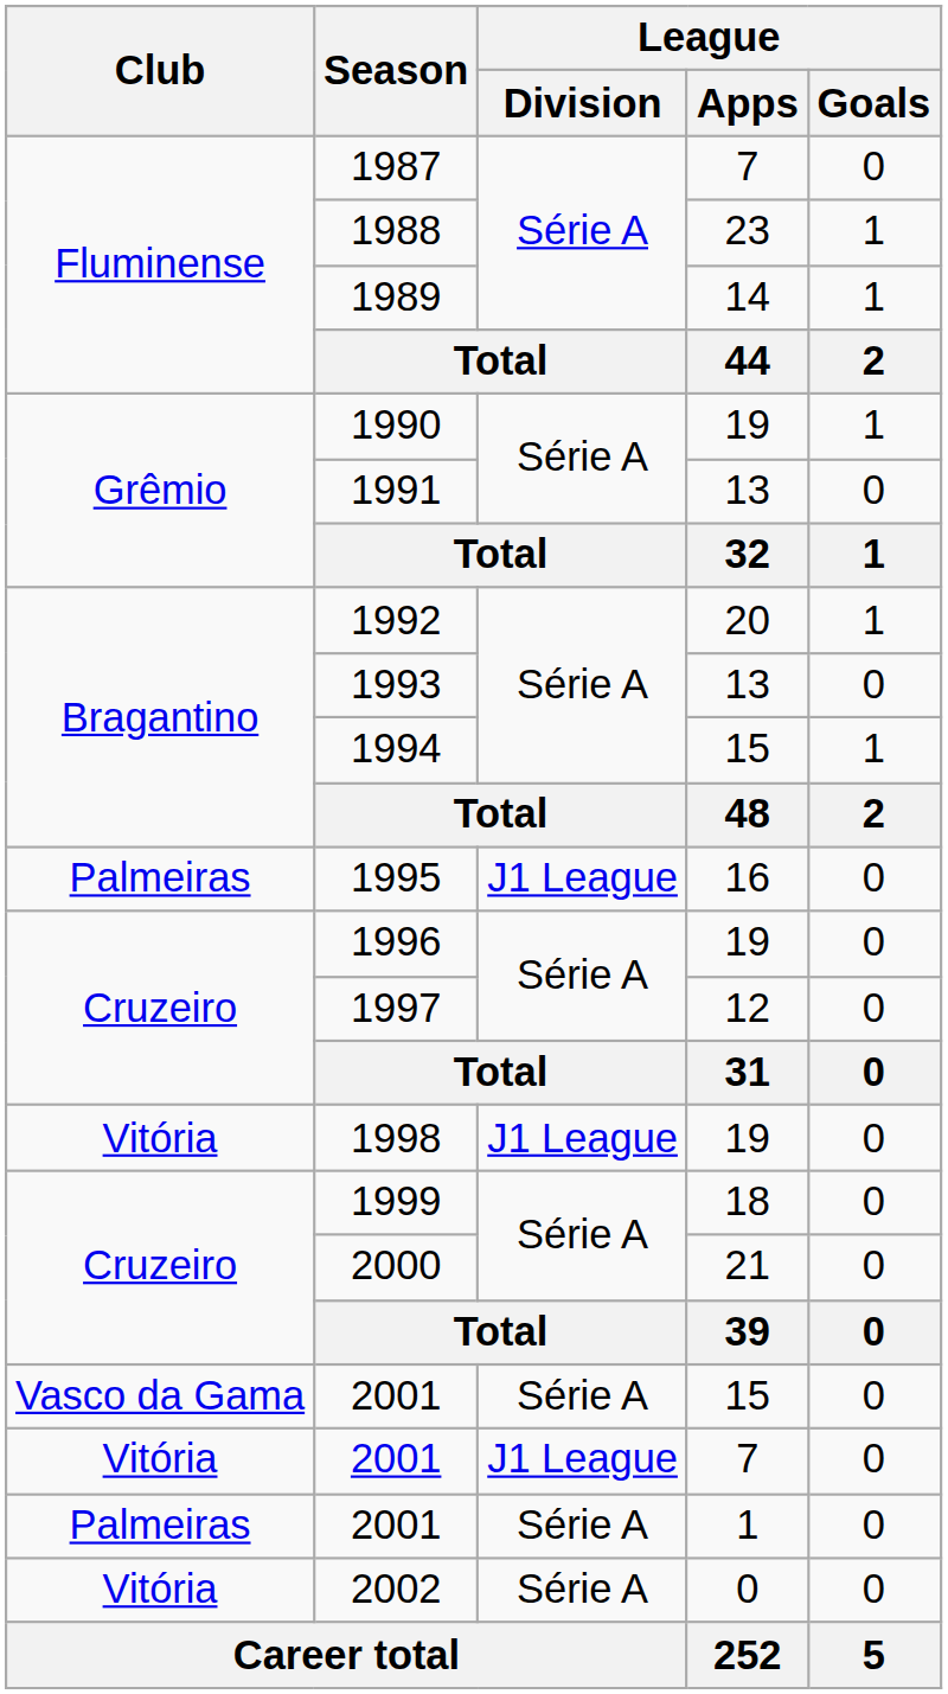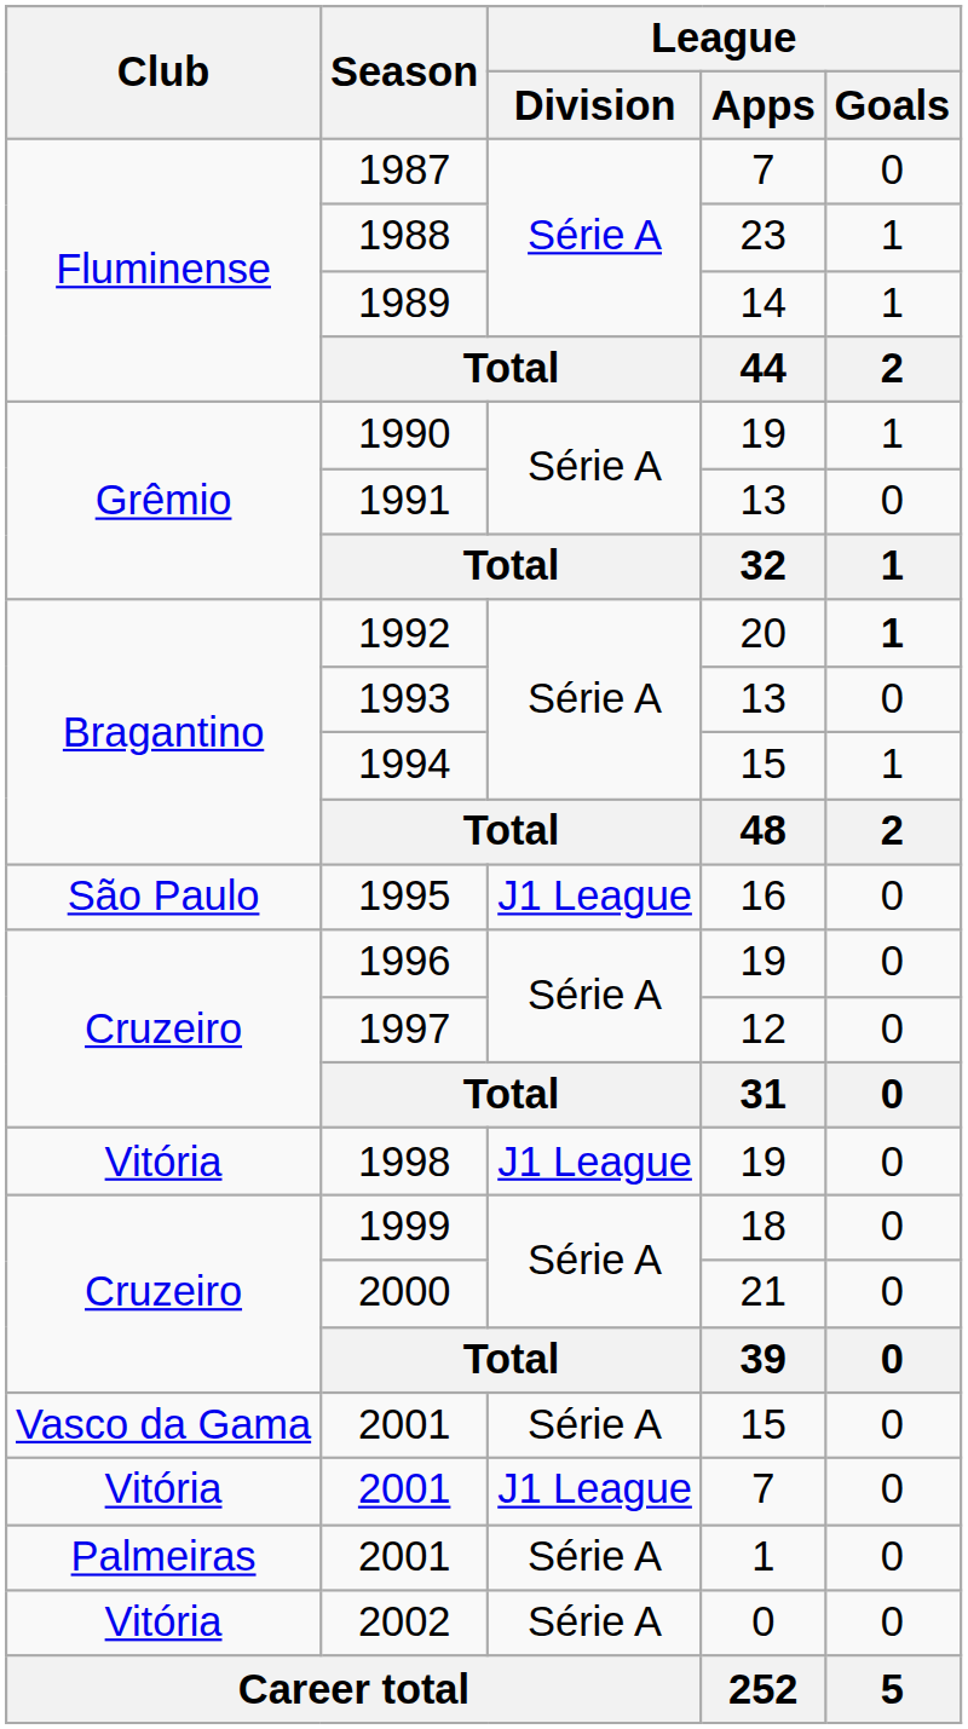1992 | League / Goals: normal -> bold
1995 | Club: Palmeiras -> São Paulo
